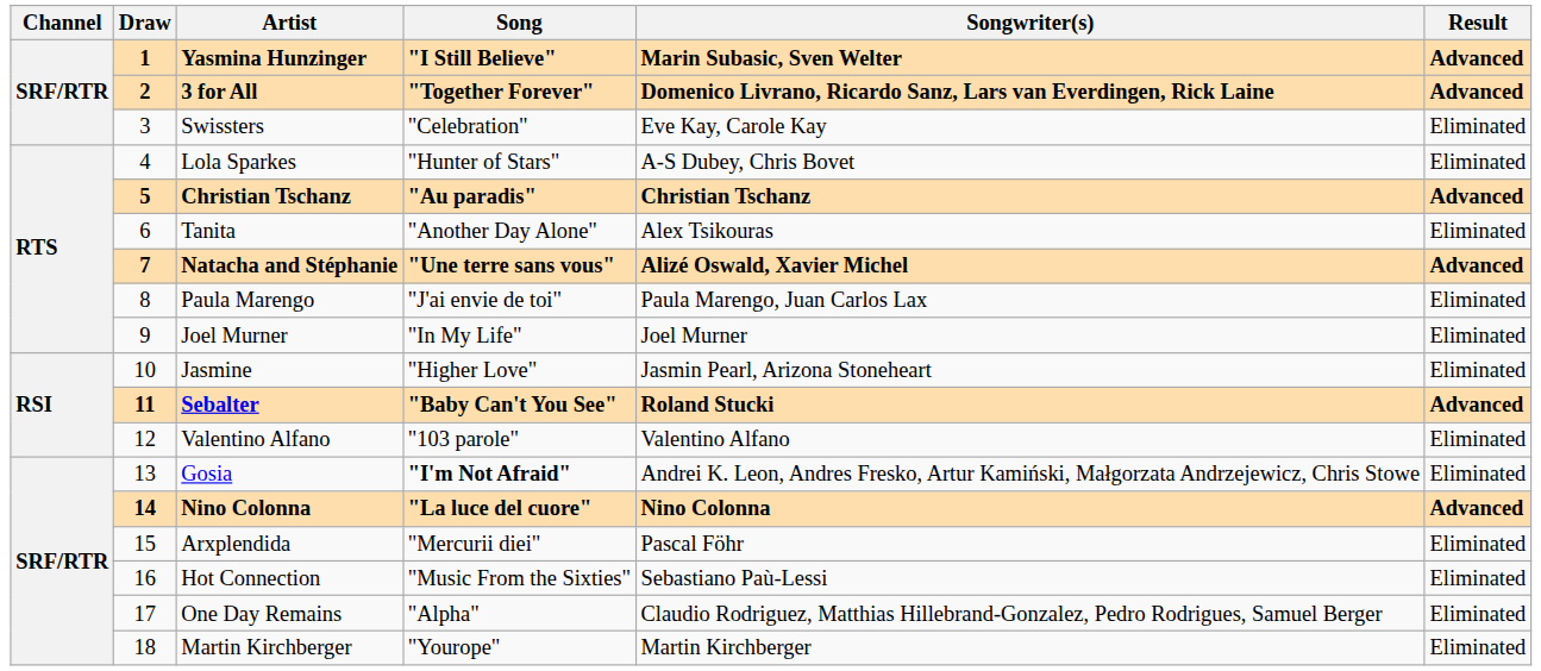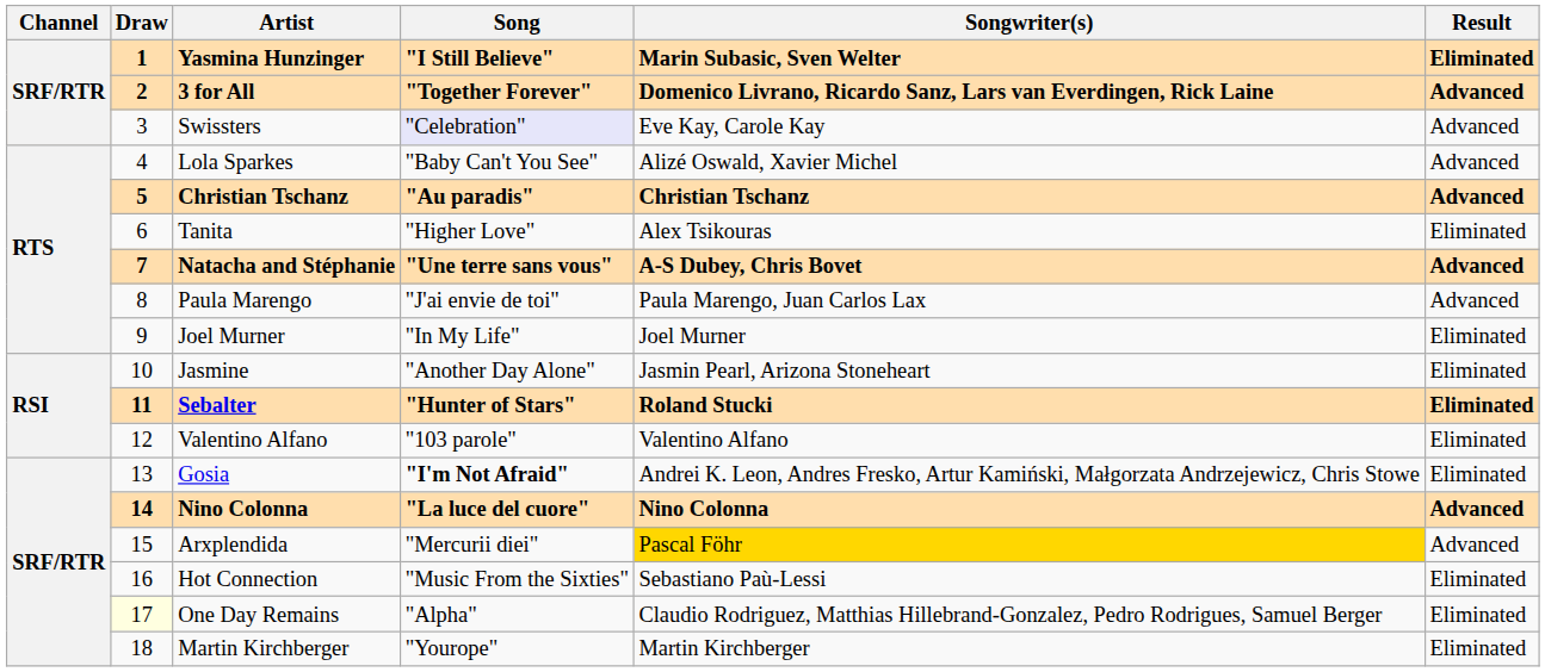Yasmina Hunzinger | Result: Advanced -> Eliminated
Swissters | Song: no background -> lavender background
Swissters | Result: Eliminated -> Advanced
Lola Sparkes | Song: "Hunter of Stars" -> "Baby Can't You See"
Lola Sparkes | Songwriter(s): A-S Dubey, Chris Bovet -> Alizé Oswald, Xavier Michel
Lola Sparkes | Result: Eliminated -> Advanced
Tanita | Song: "Another Day Alone" -> "Higher Love"
Natacha and Stéphanie | Songwriter(s): Alizé Oswald, Xavier Michel -> A-S Dubey, Chris Bovet
Paula Marengo | Result: Eliminated -> Advanced
Jasmine | Song: "Higher Love" -> "Another Day Alone"
Sebalter | Song: "Baby Can't You See" -> "Hunter of Stars"
Sebalter | Result: Advanced -> Eliminated
Arxplendida | Songwriter(s): no background -> gold background
Arxplendida | Result: Eliminated -> Advanced
One Day Remains | Draw: no background -> lightyellow background
